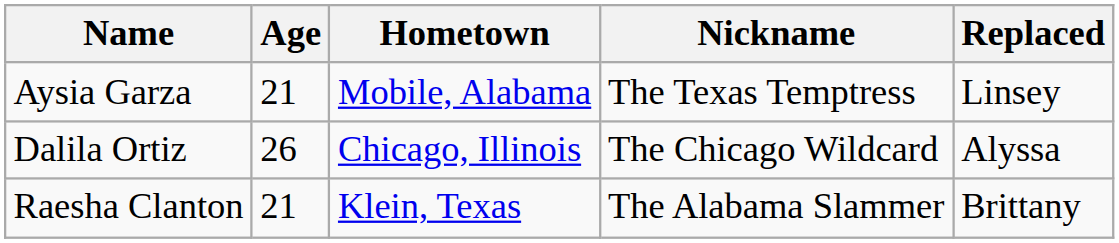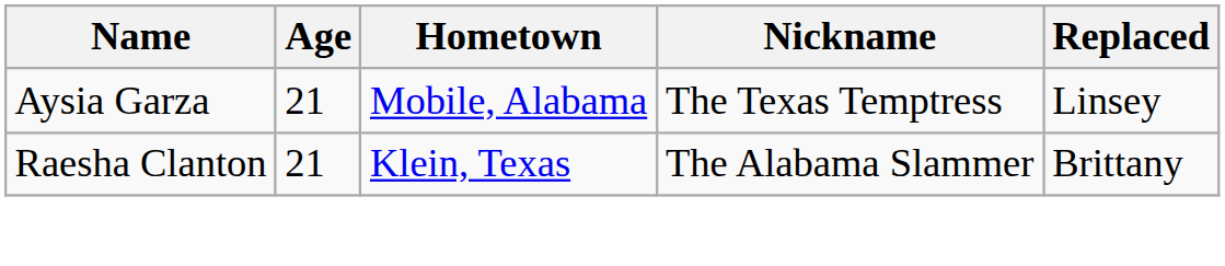- row: Dalila Ortiz | 26 | Chicago, Illinois | The Chicago Wildcard | Alyssa
